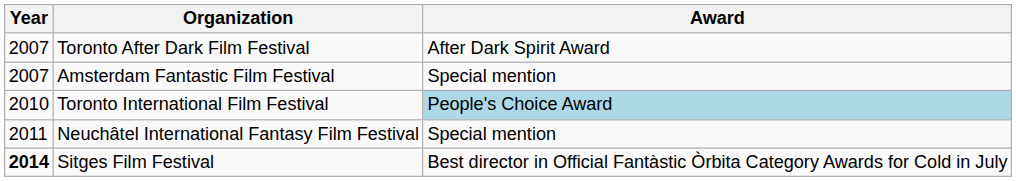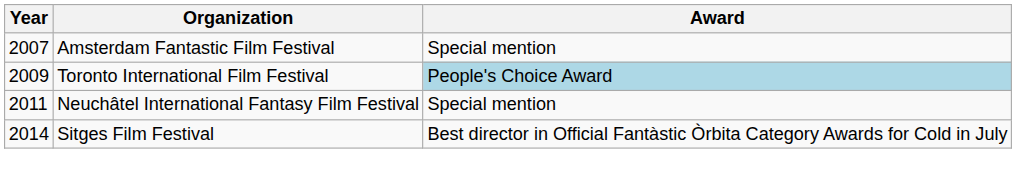- row: 2007 | Toronto After Dark Film Festival | After Dark Spirit Award
Toronto International Film Festival | Year: 2010 -> 2009
Sitges Film Festival | Year: bold -> normal
